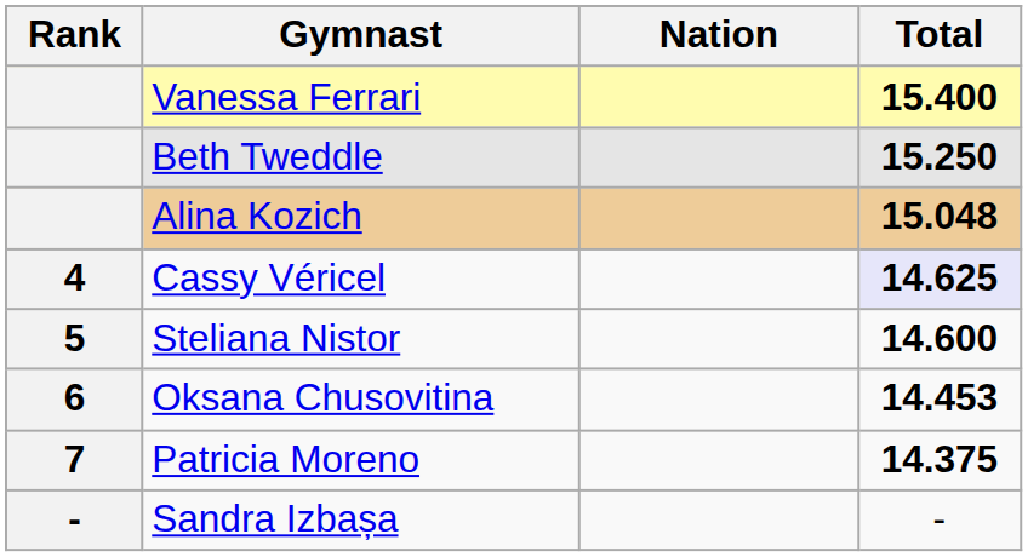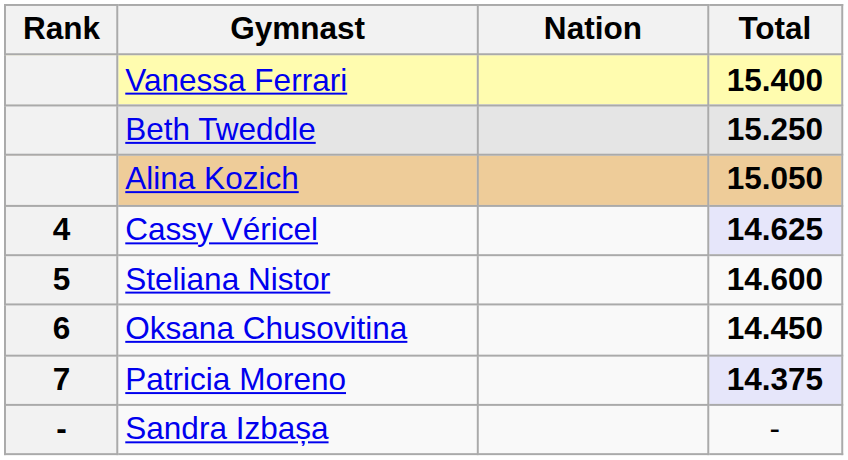Alina Kozich | Total: 15.048 -> 15.050
Oksana Chusovitina | Total: 14.453 -> 14.450
Patricia Moreno | Total: no background -> lavender background
